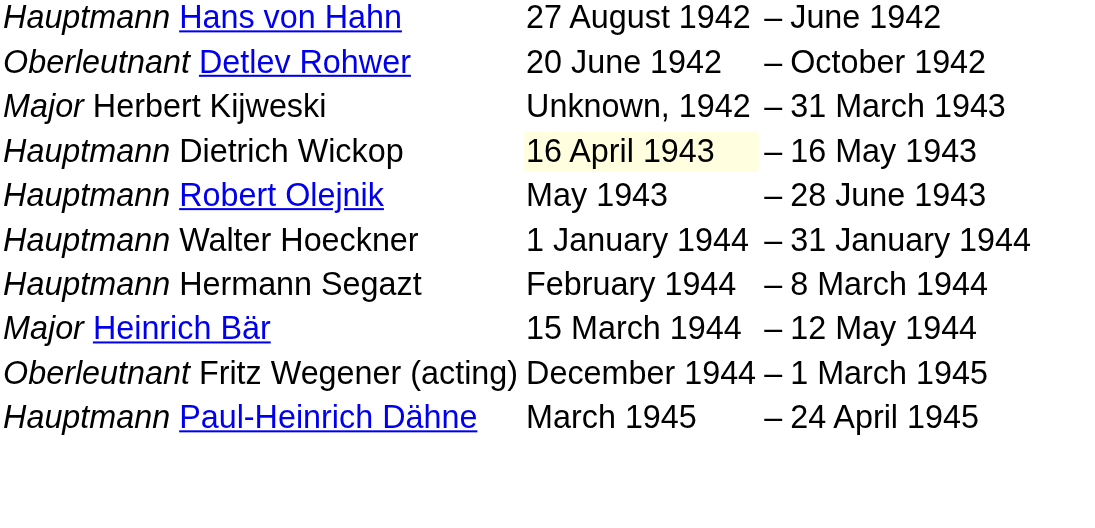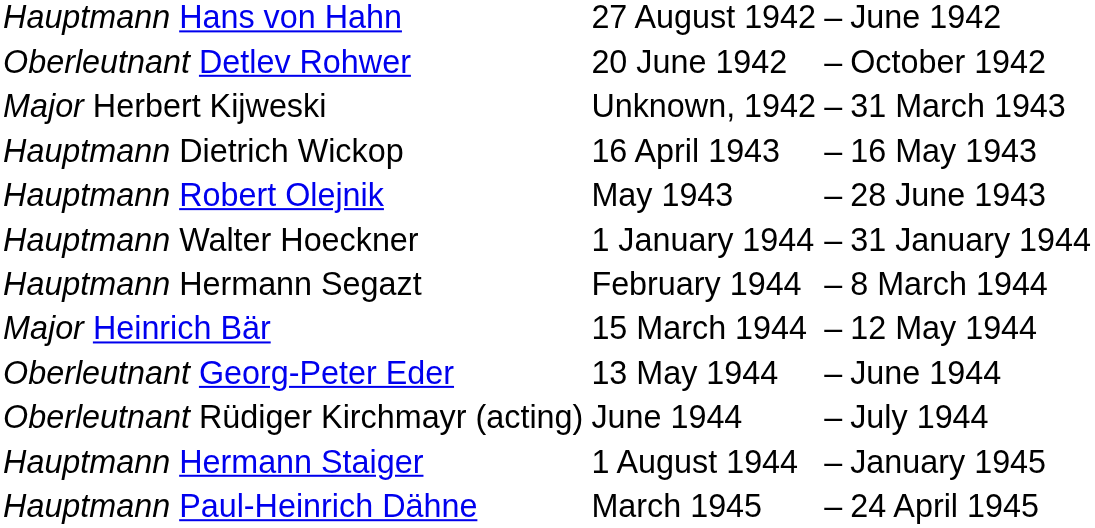Hauptmann Dietrich Wickop | column 2: lightyellow background -> no background
+ row: Oberleutnant Georg-Peter Eder | 13 May 1944 | – | June 1944
+ row: Oberleutnant Rüdiger Kirchmayr (acting) | June 1944 | – | July 1944
+ row: Hauptmann Hermann Staiger | 1 August 1944 | – | January 1945
- row: Oberleutnant Fritz Wegener (acting) | December 1944 | – | 1 March 1945
